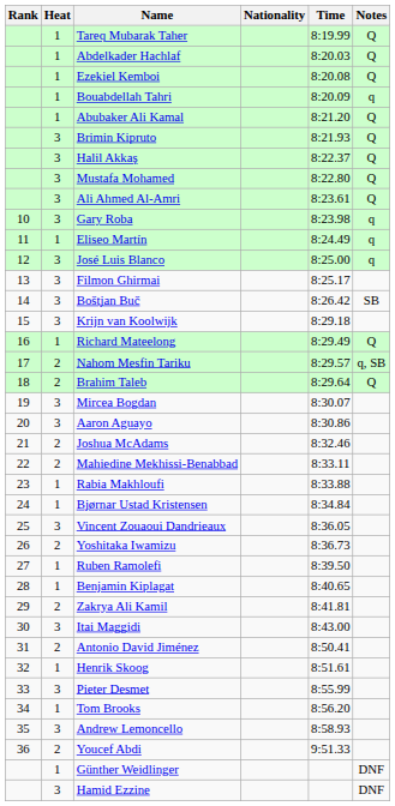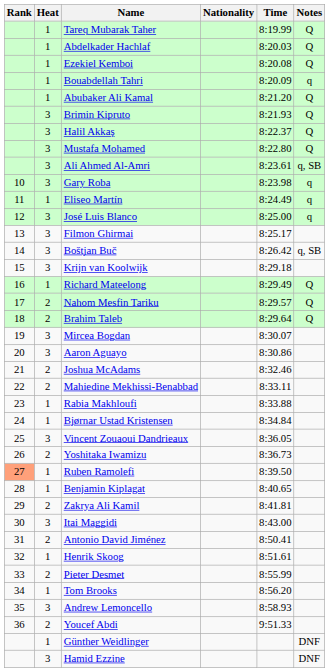Ali Ahmed Al-Amri | Notes: Q -> q, SB
Boštjan Buč | Notes: SB -> q, SB
Nahom Mesfin Tariku | Notes: q, SB -> Q
Ruben Ramolefi | Rank: no background -> lightsalmon background
Pieter Desmet | Heat: 3 -> 2
